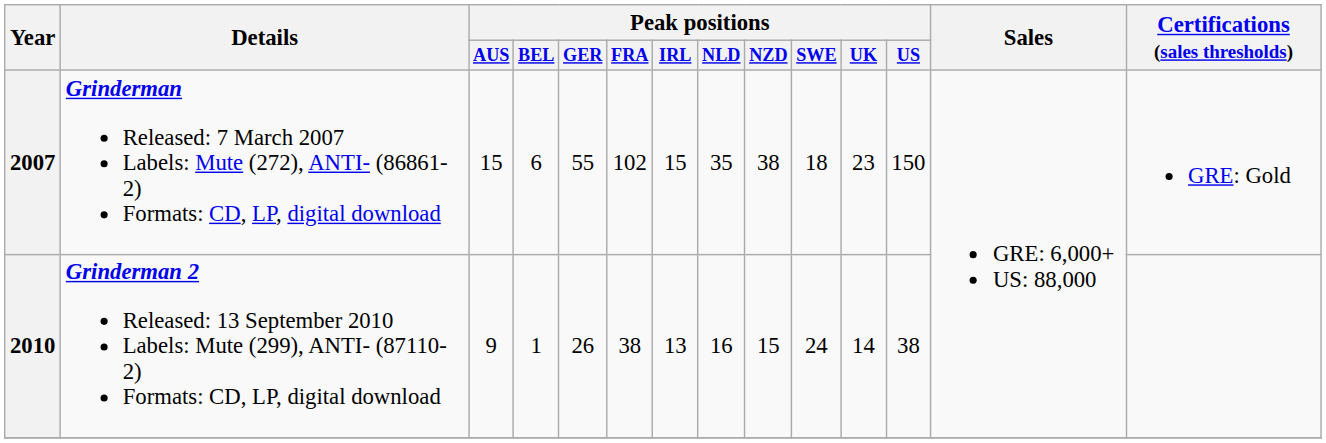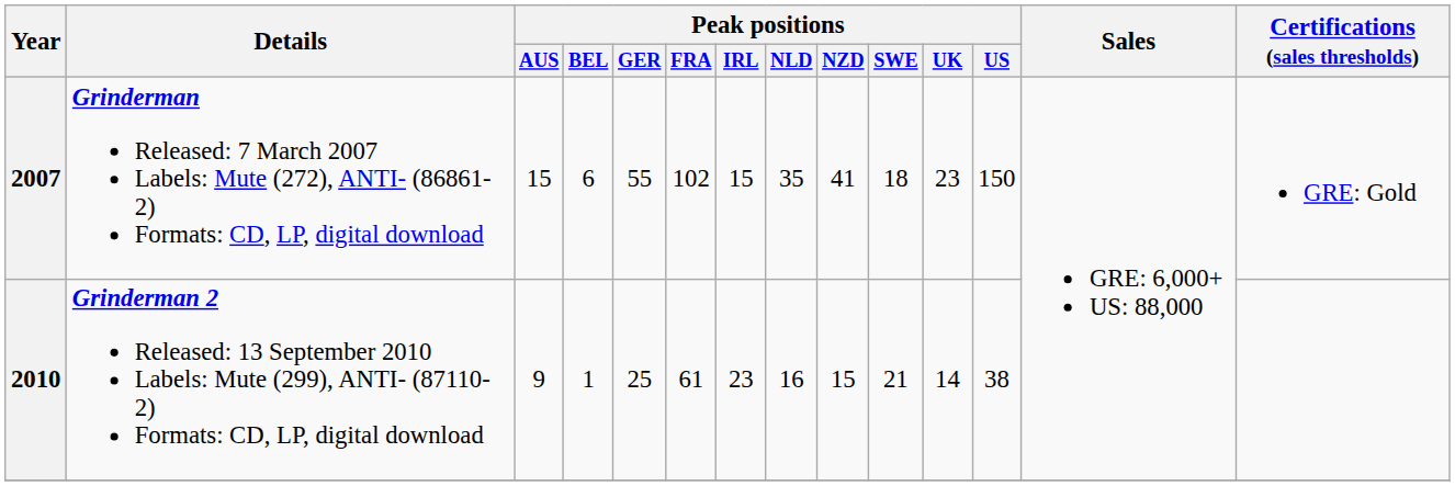2007 | Peak positions / NZD: 38 -> 41
2010 | Peak positions / GER: 26 -> 25
2010 | Peak positions / FRA: 38 -> 61
2010 | Peak positions / IRL: 13 -> 23
2010 | Peak positions / SWE: 24 -> 21
